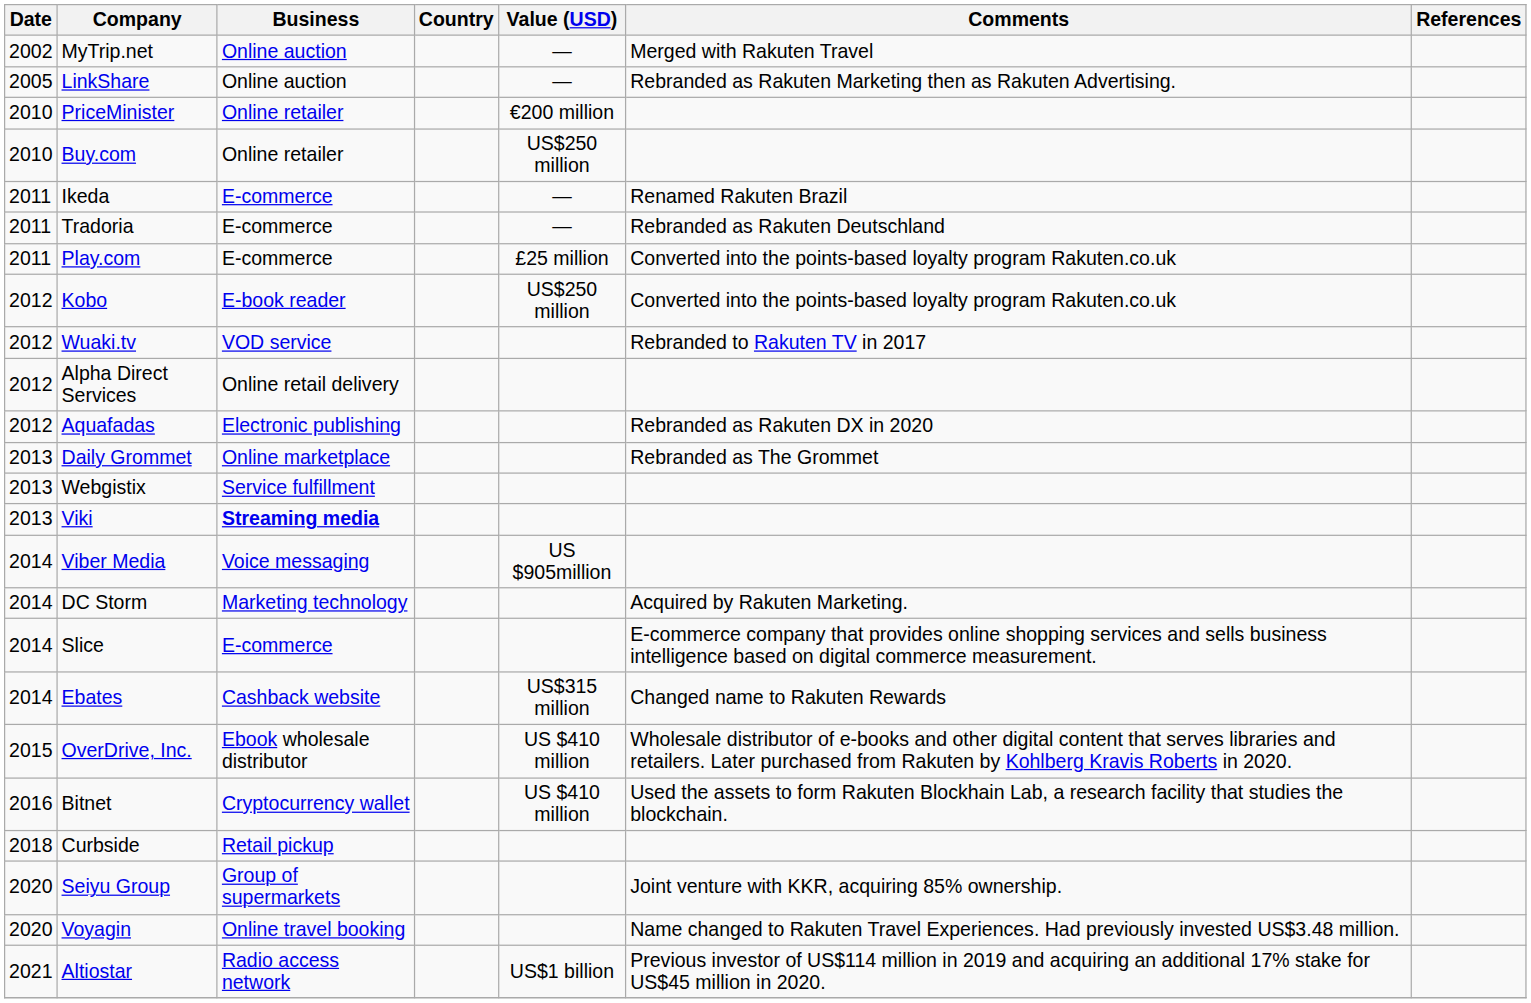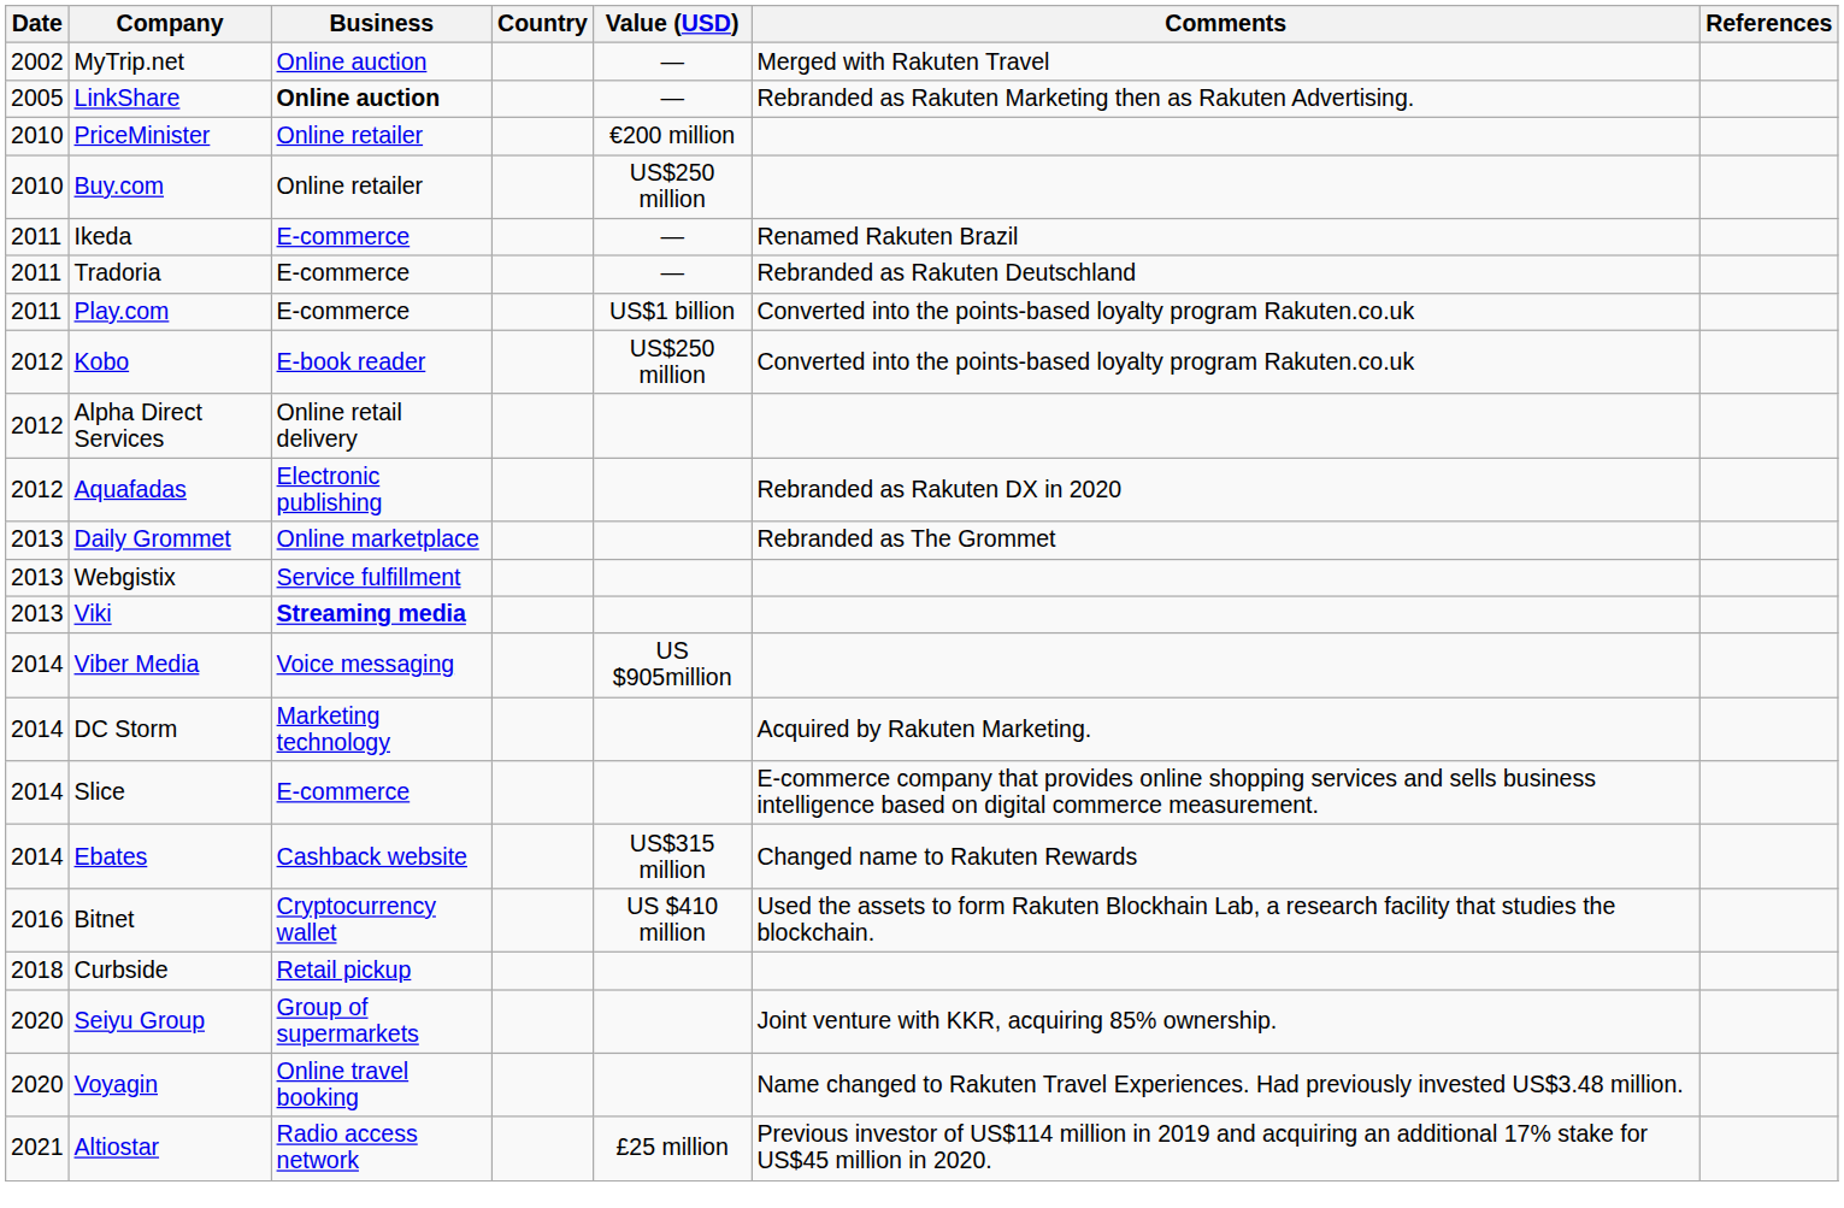LinkShare | Business: normal -> bold
Play.com | Value (USD): £25 million -> US$1 billion
- row: 2012 | Wuaki.tv | VOD service | Rebranded to Rakuten TV in 2017
- row: 2015 | OverDrive, Inc. | Ebook wholesale distributor | US $410 million | Wholesale distributor of e-books and other digital content that serves libraries and retailers. Later purchased from Rakuten by Kohlberg Kravis Roberts in 2020.
Altiostar | Value (USD): US$1 billion -> £25 million
